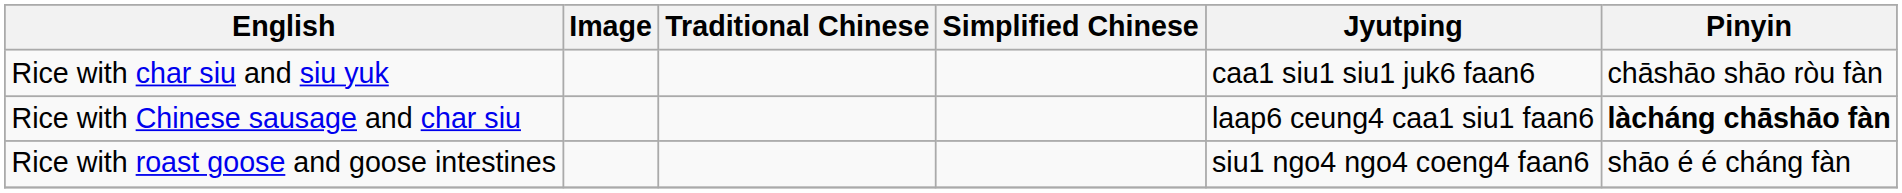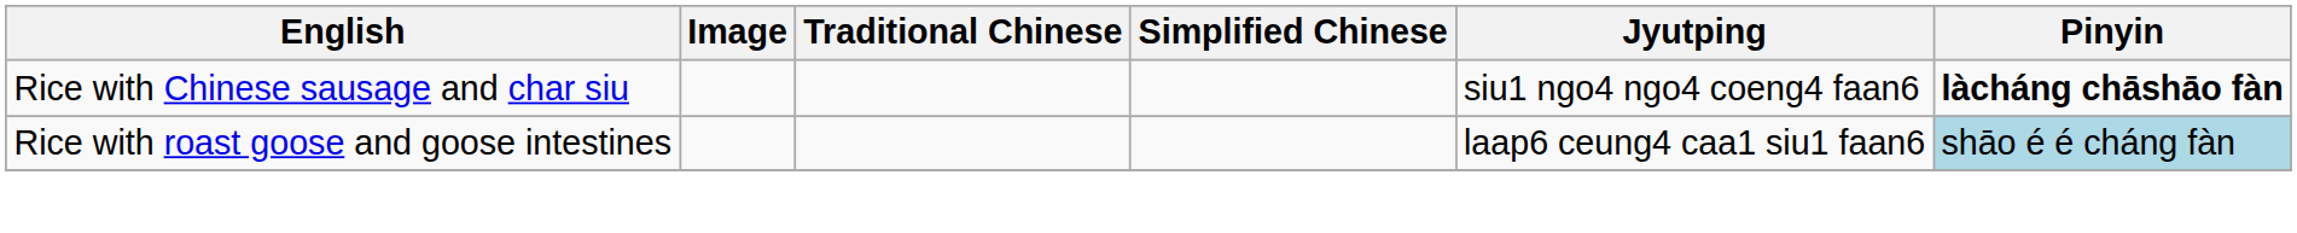- row: Rice with char siu and siu yuk | caa1 siu1 siu1 juk6 faan6 | chāshāo shāo ròu fàn
Rice with Chinese sausage and char siu | Jyutping: laap6 ceung4 caa1 siu1 faan6 -> siu1 ngo4 ngo4 coeng4 faan6
Rice with roast goose and goose intestines | Jyutping: siu1 ngo4 ngo4 coeng4 faan6 -> laap6 ceung4 caa1 siu1 faan6
Rice with roast goose and goose intestines | Pinyin: no background -> lightblue background
